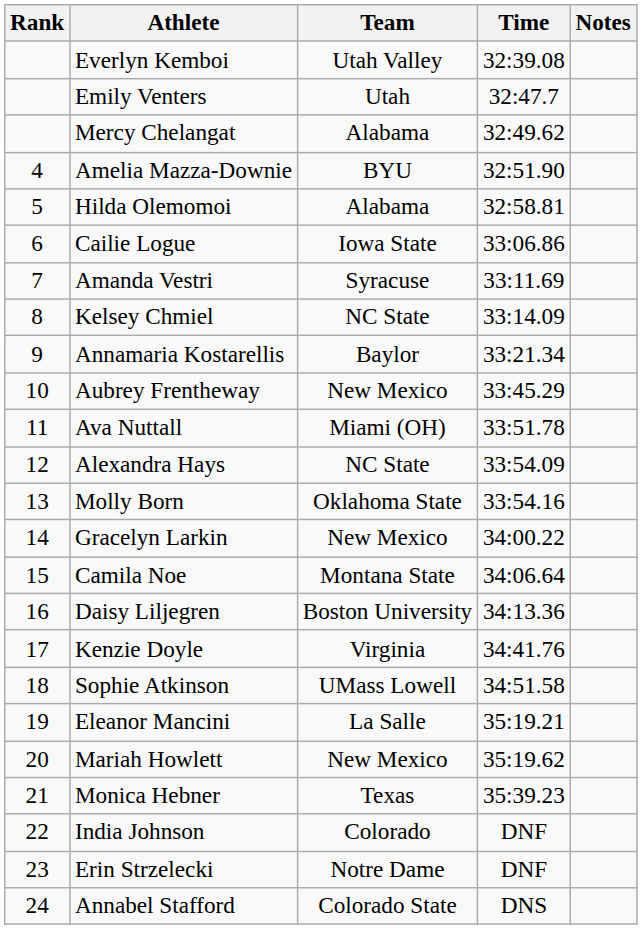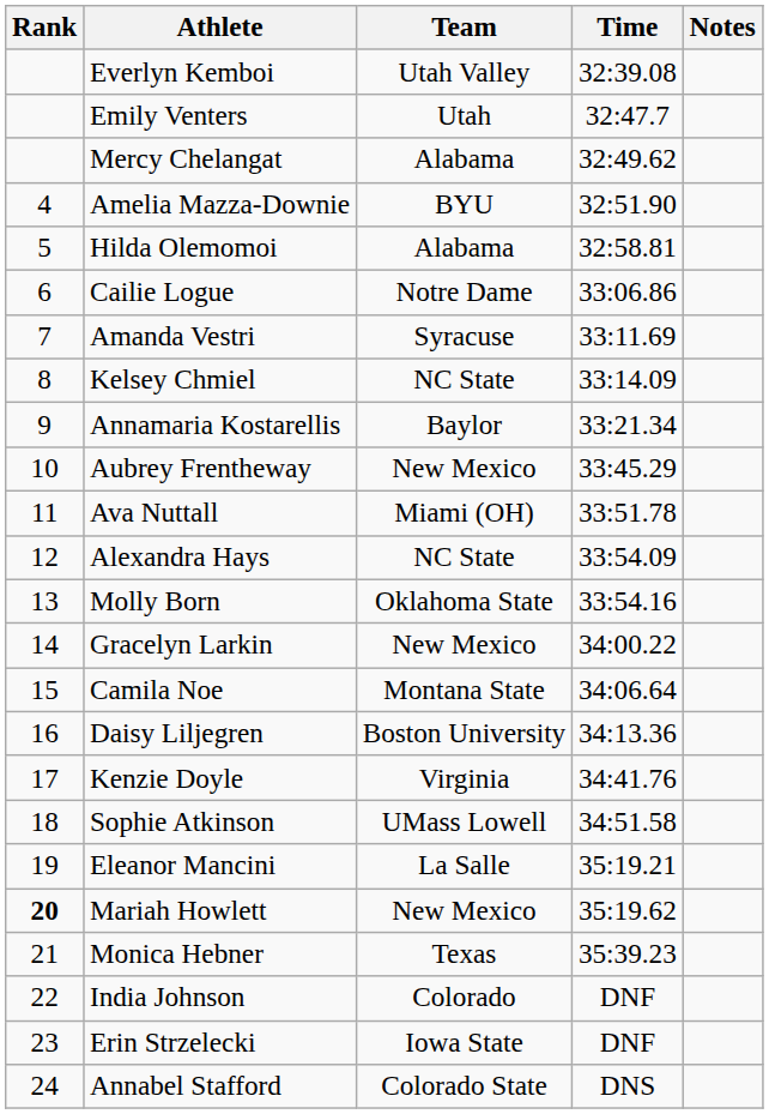Cailie Logue | Team: Iowa State -> Notre Dame
Mariah Howlett | Rank: normal -> bold
Erin Strzelecki | Team: Notre Dame -> Iowa State
